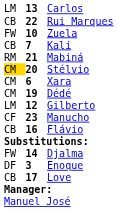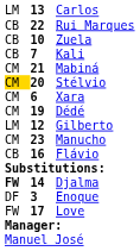Zuela | column 1: FW -> CB
Mabiná | column 1: RM -> CM
Manucho | column 1: CF -> CM
Djalma | column 1: normal -> bold
Love | column 1: CB -> FW
